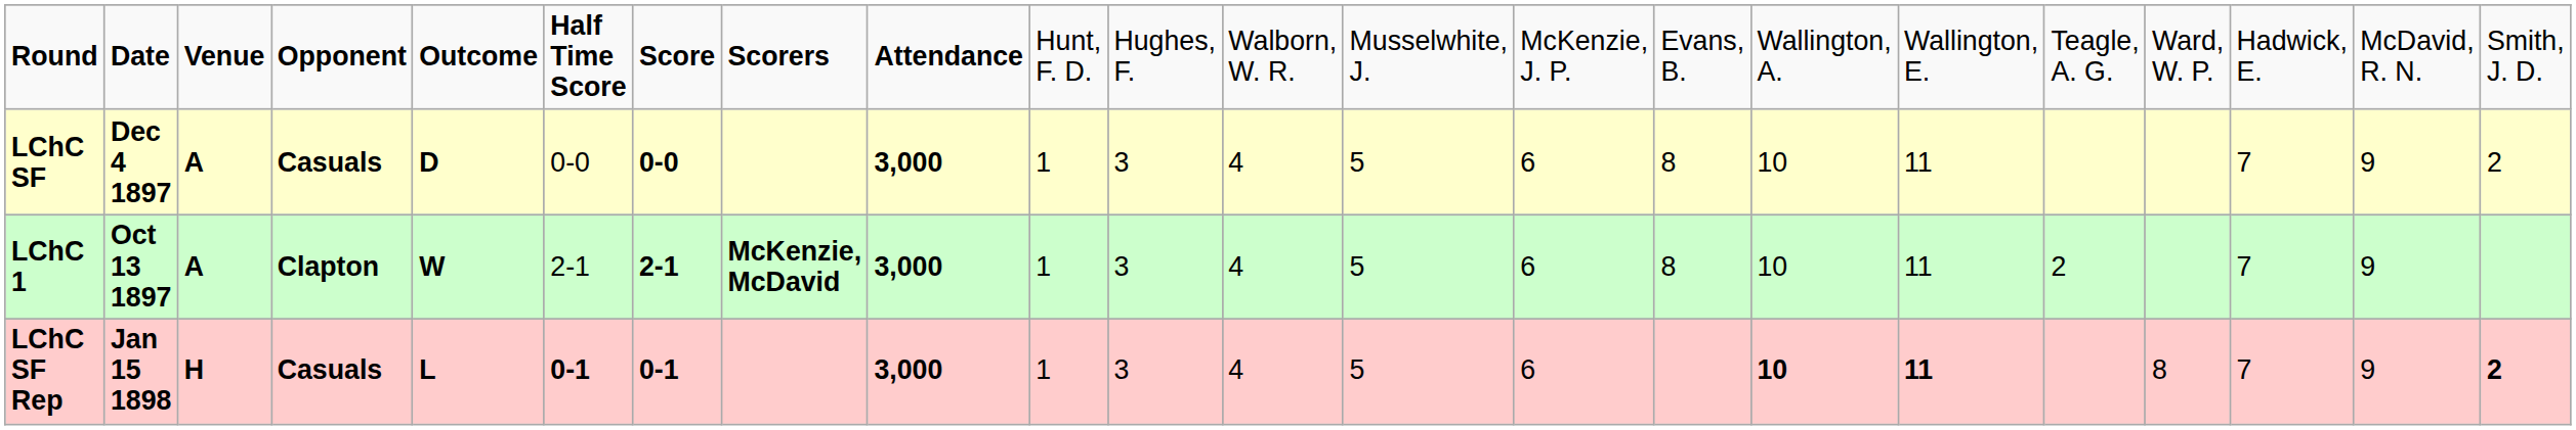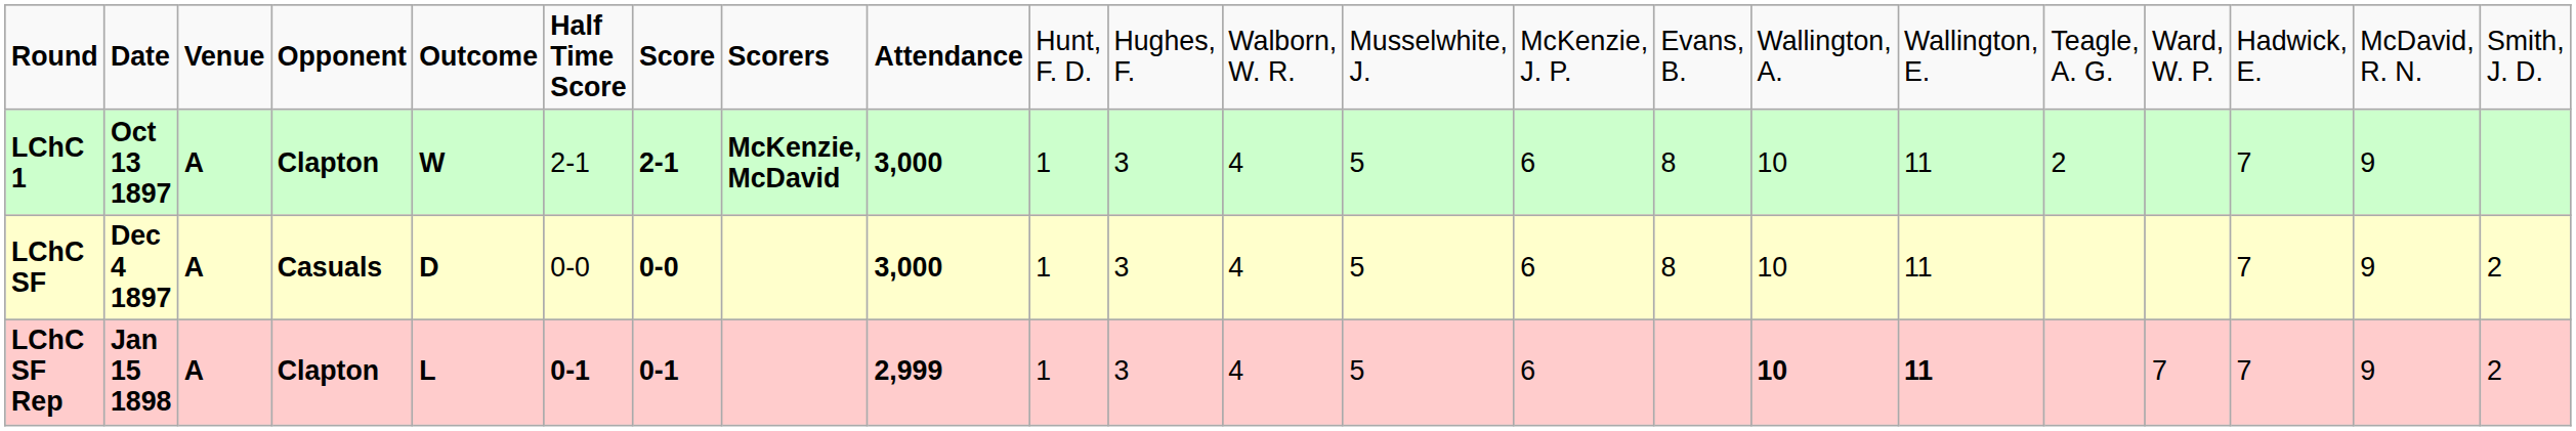rows swapped: LChC 1 <-> LChC SF
LChC SF Rep | column 3: H -> A
LChC SF Rep | column 4: Casuals -> Clapton
LChC SF Rep | column 9: 3,000 -> 2,999
LChC SF Rep | column 19: 8 -> 7
LChC SF Rep | column 22: bold -> normal
